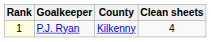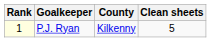P.J. Ryan | Clean sheets: 4 -> 5
